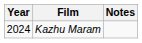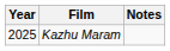Kazhu Maram | Year: 2024 -> 2025
